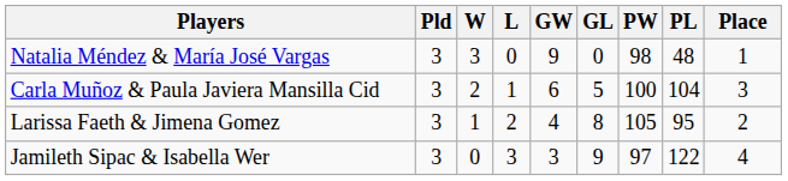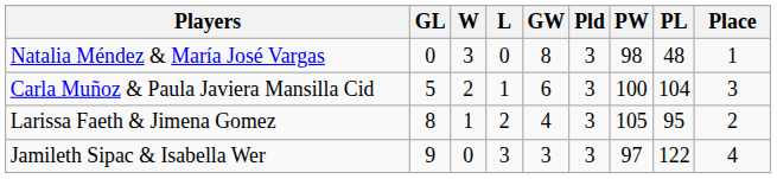columns swapped: Pld <-> GL
Natalia Méndez & María José Vargas | GW: 9 -> 8
